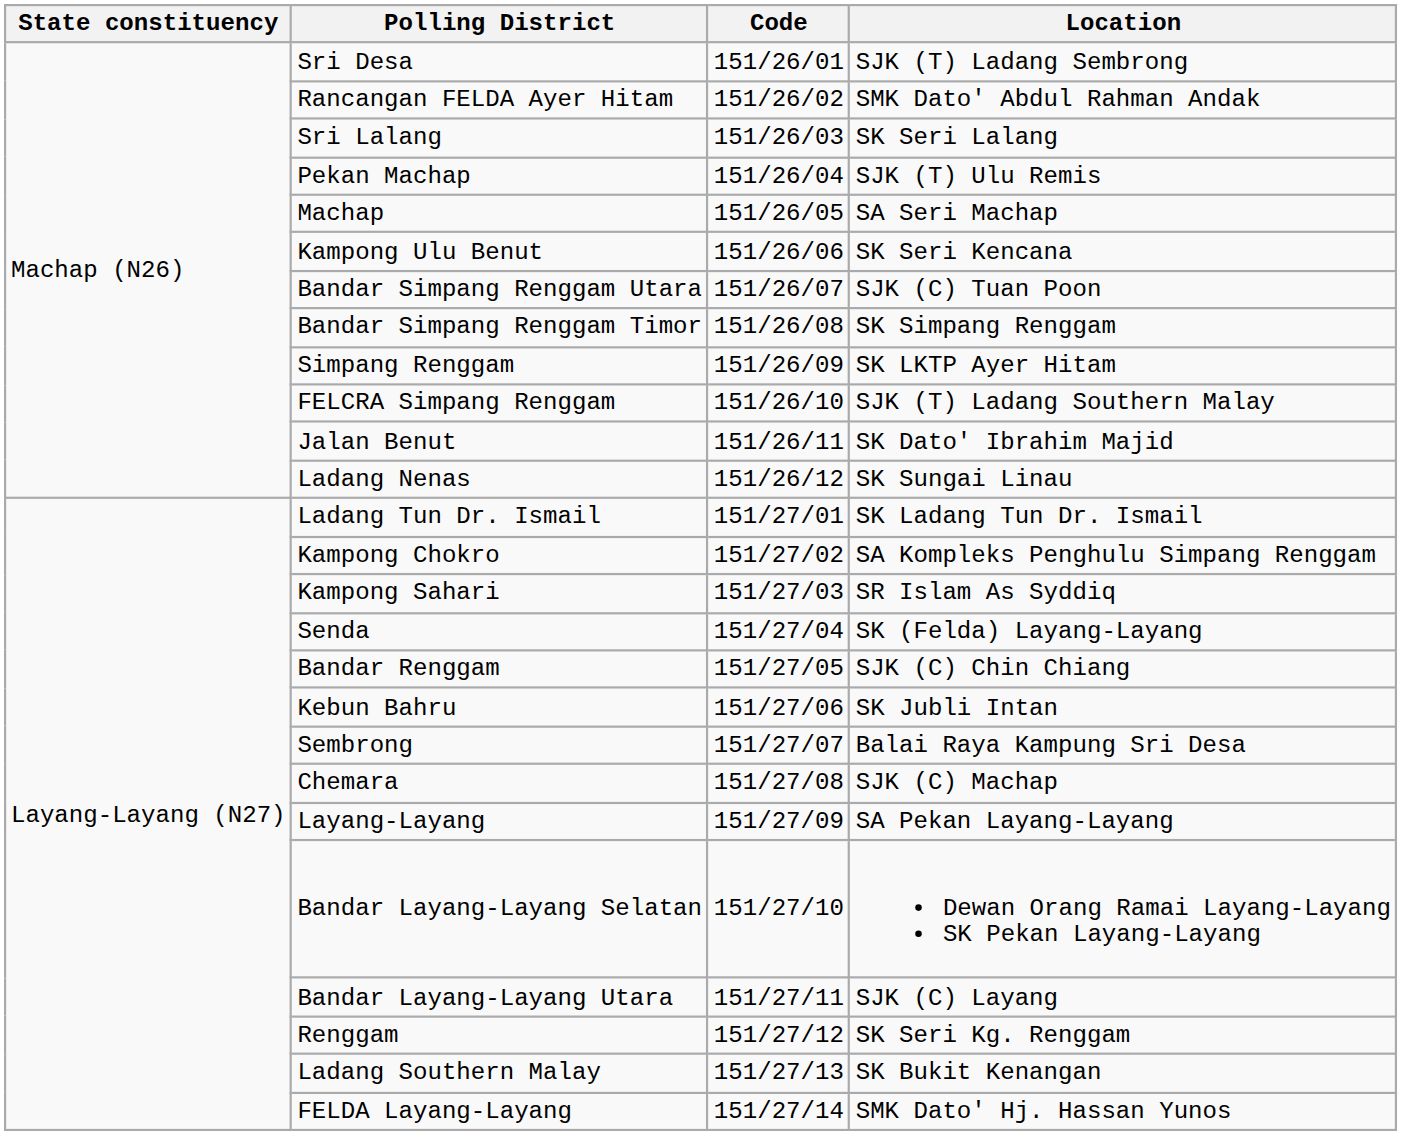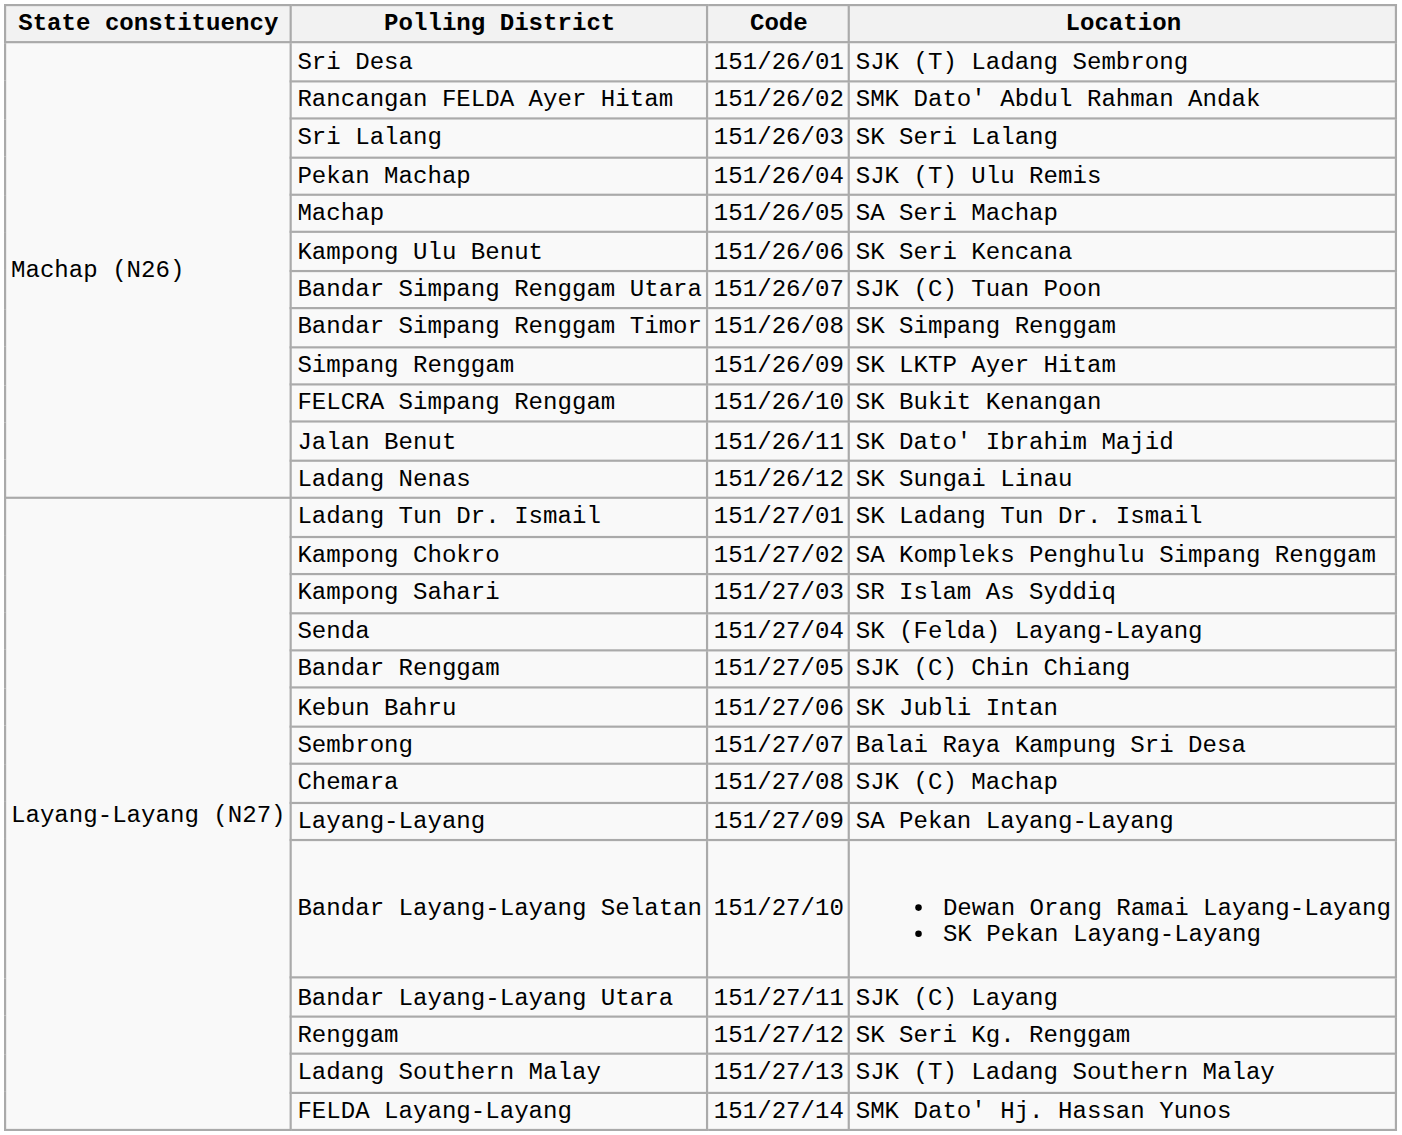FELCRA Simpang Renggam | Location: SJK (T) Ladang Southern Malay -> SK Bukit Kenangan
Ladang Southern Malay | Location: SK Bukit Kenangan -> SJK (T) Ladang Southern Malay
